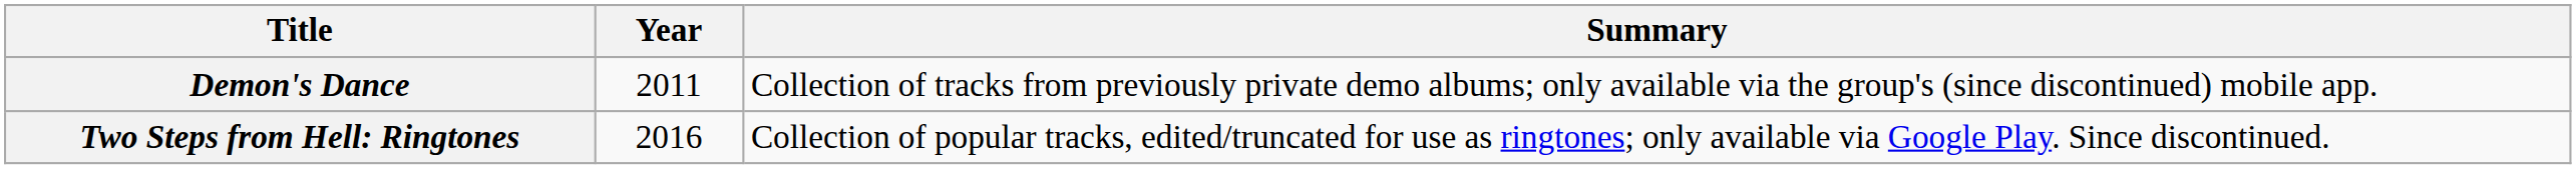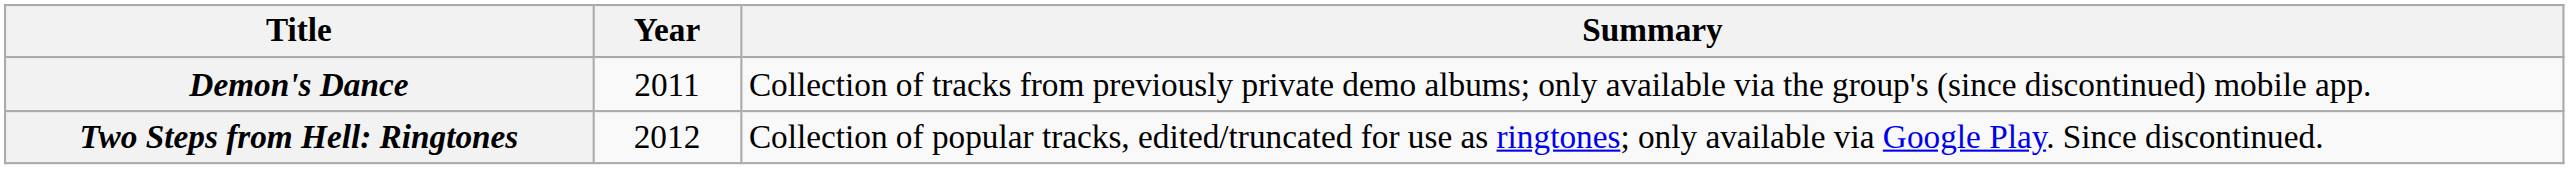Two Steps from Hell: Ringtones | Year: 2016 -> 2012
